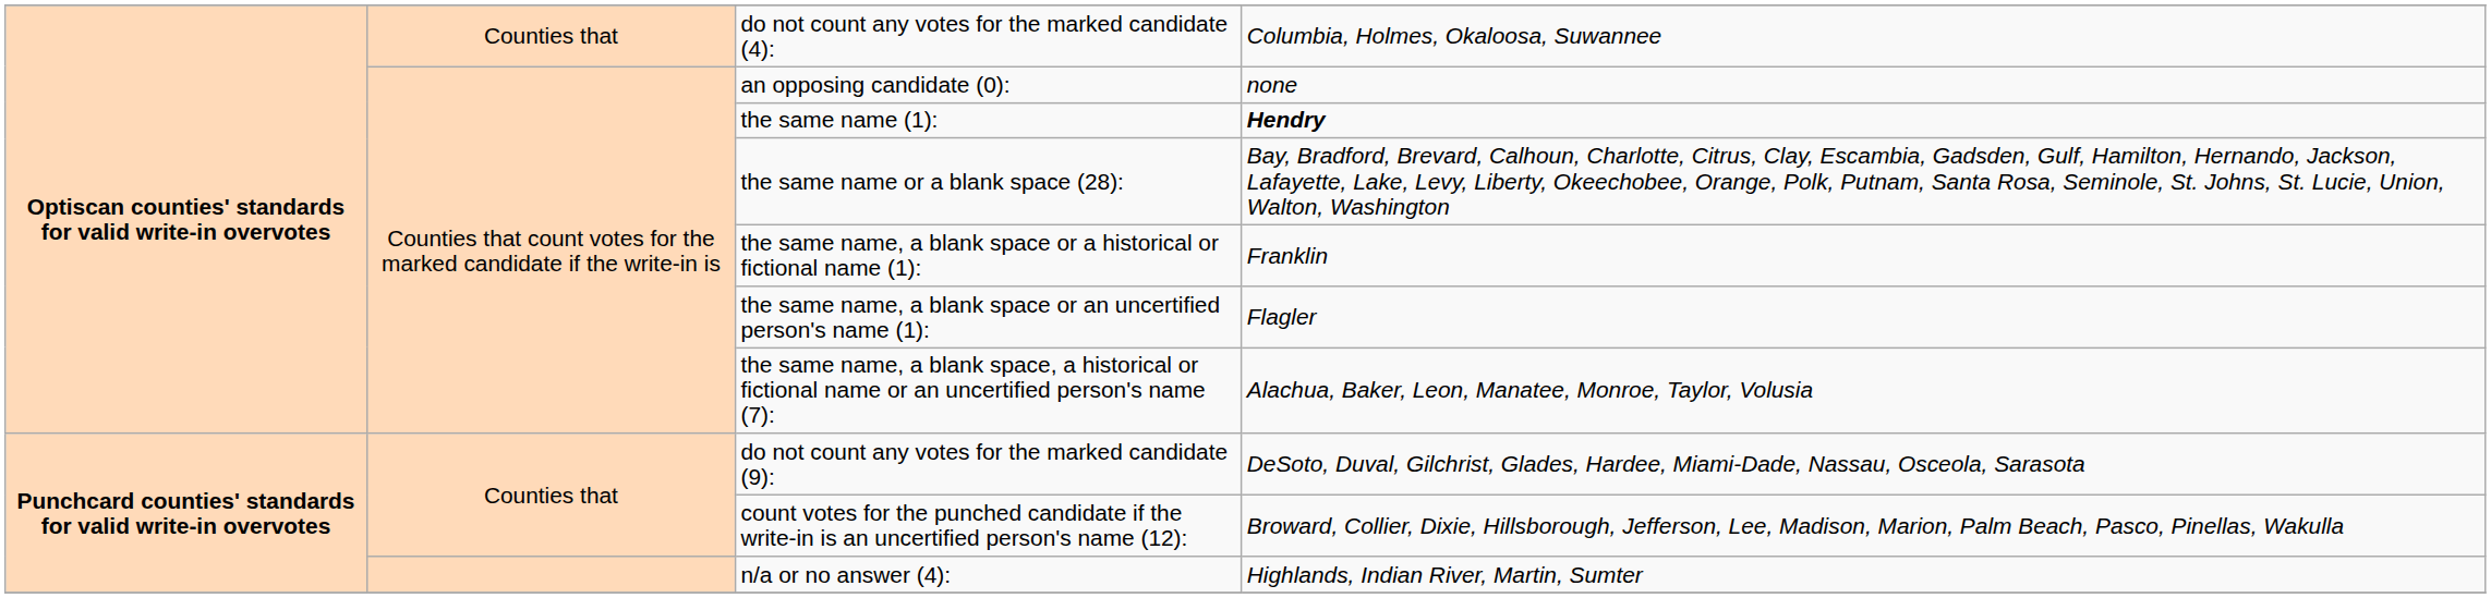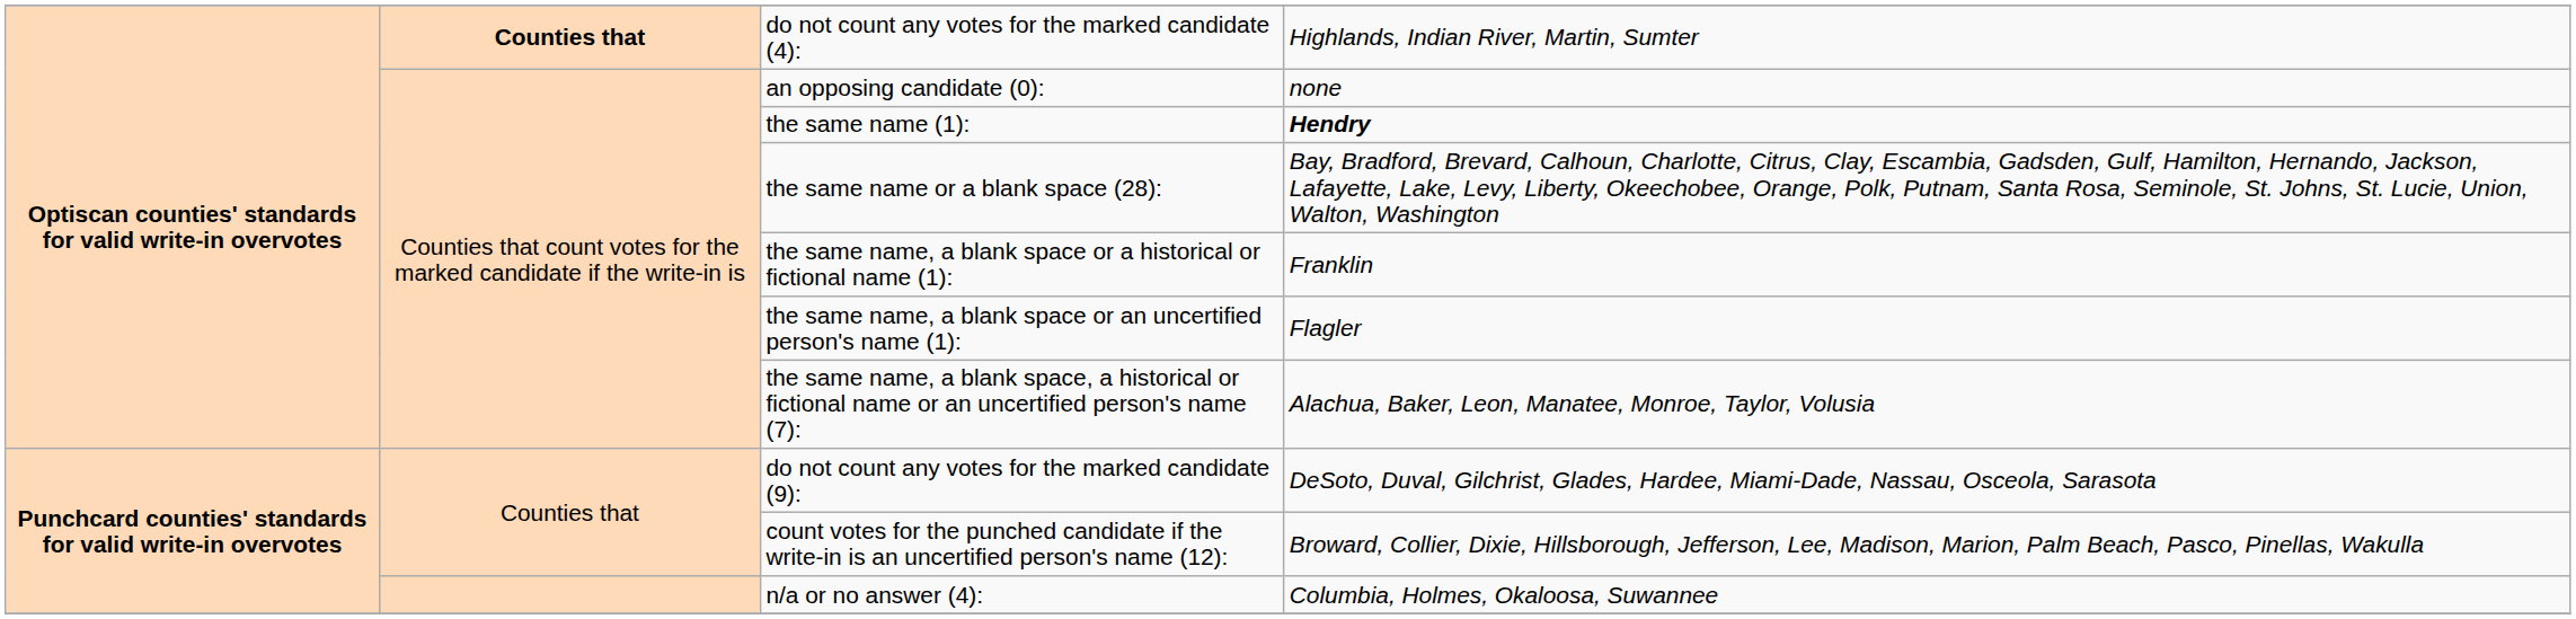do not count any votes for the marked candidate (4): | column 2: normal -> bold
do not count any votes for the marked candidate (4): | column 4: Columbia, Holmes, Okaloosa, Suwannee -> Highlands, Indian River, Martin, Sumter
n/a or no answer (4): | column 4: Highlands, Indian River, Martin, Sumter -> Columbia, Holmes, Okaloosa, Suwannee
